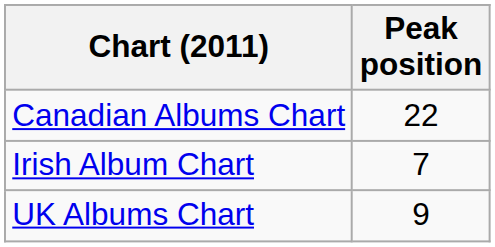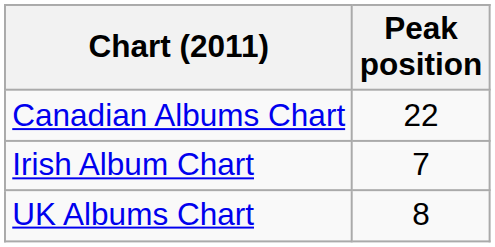UK Albums Chart | Peak position: 9 -> 8
